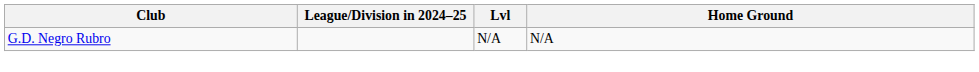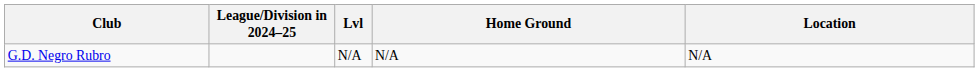+ column: Location | N/A
